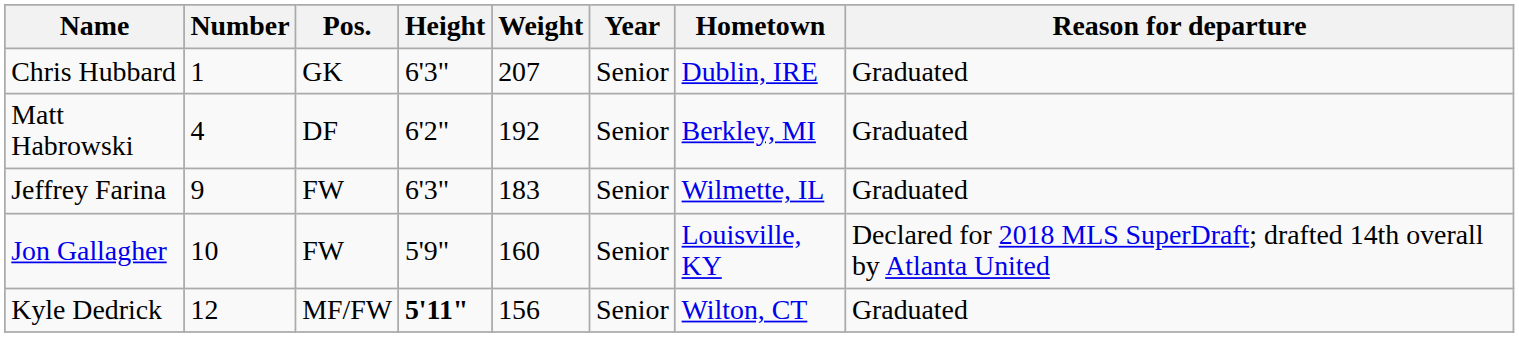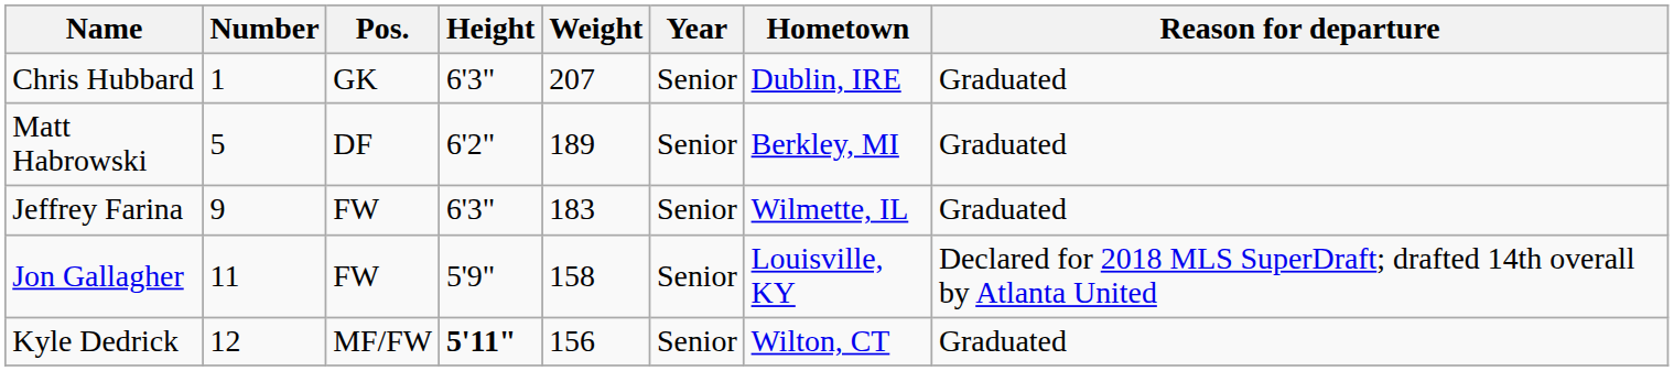Matt Habrowski | Number: 4 -> 5
Matt Habrowski | Weight: 192 -> 189
Jon Gallagher | Number: 10 -> 11
Jon Gallagher | Weight: 160 -> 158
